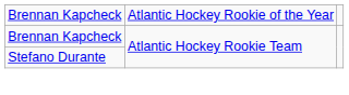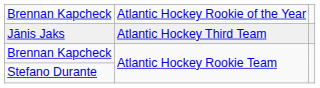+ row: Jānis Jaks | Atlantic Hockey Third Team
